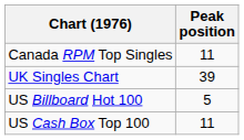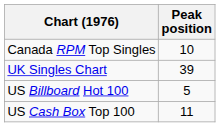Canada RPM Top Singles | Peak position: 11 -> 10
